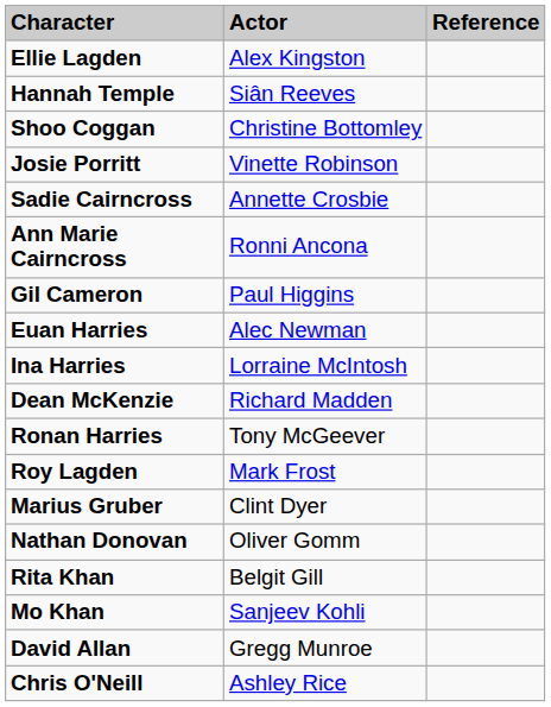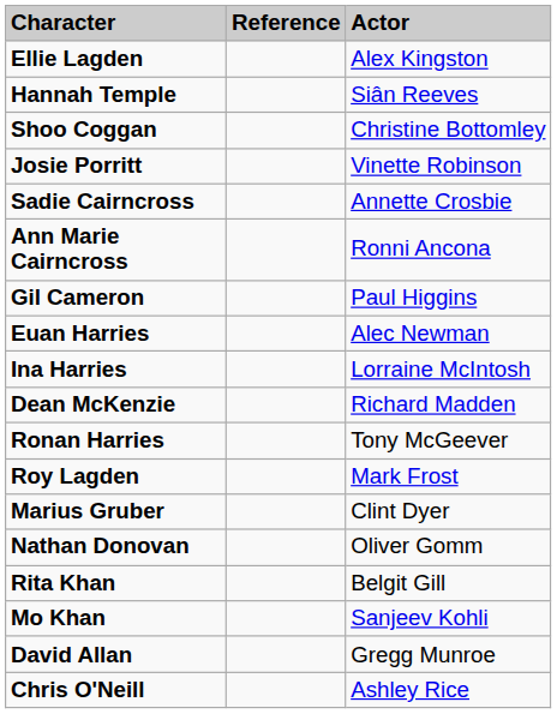columns swapped: Actor <-> Reference
